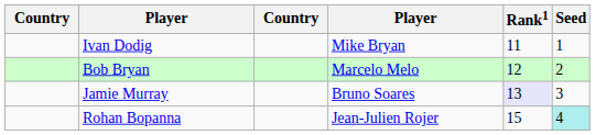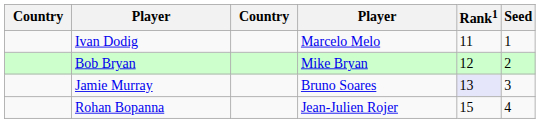Ivan Dodig | column 4: Mike Bryan -> Marcelo Melo
Bob Bryan | column 4: Marcelo Melo -> Mike Bryan
Rohan Bopanna | Seed: paleturquoise background -> no background
